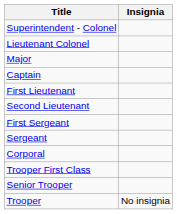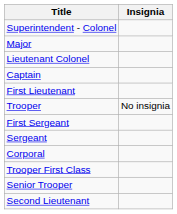rows swapped: Lieutenant Colonel <-> Major
rows swapped: Second Lieutenant <-> Trooper
